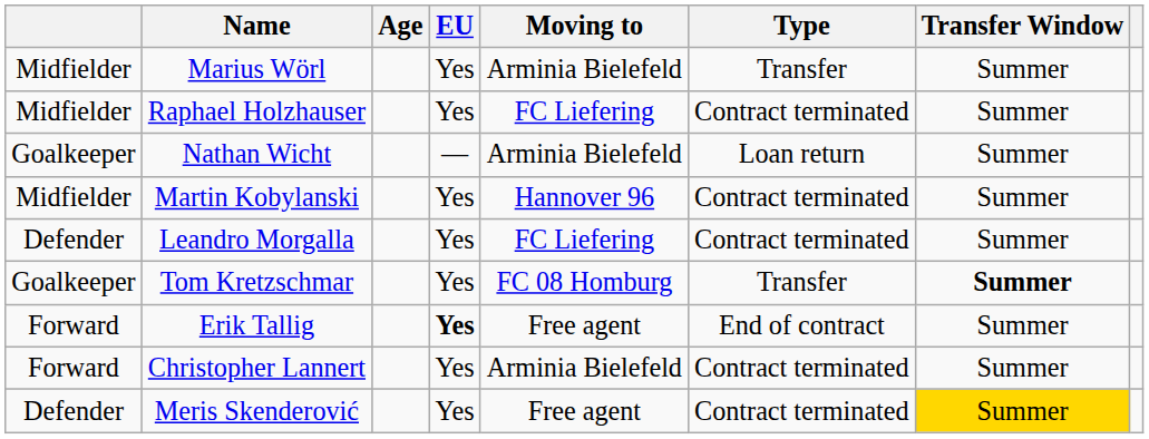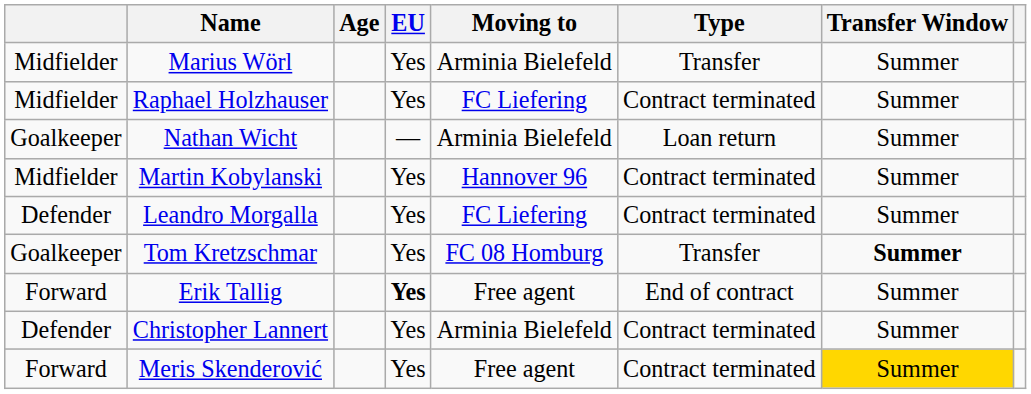Christopher Lannert | column 1: Forward -> Defender
Meris Skenderović | column 1: Defender -> Forward
